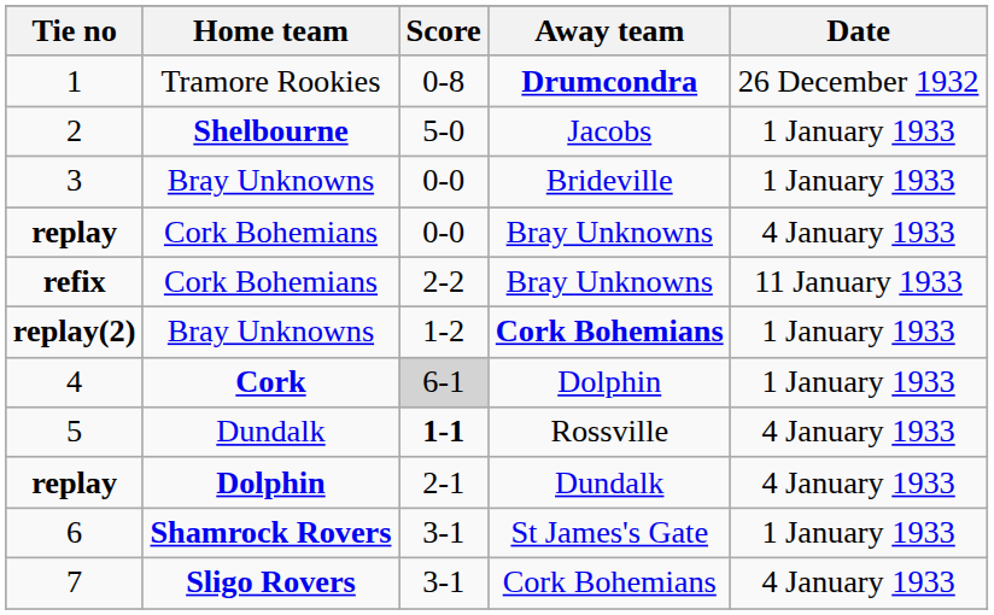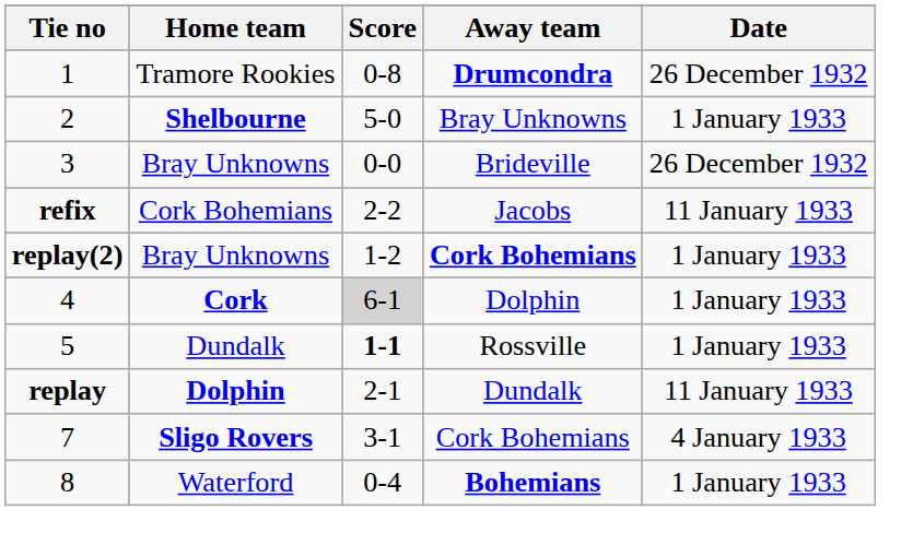2 | Away team: Jacobs -> Bray Unknowns
3 | Date: 1 January 1933 -> 26 December 1932
- row: replay | Cork Bohemians | 0-0 | Bray Unknowns | 4 January 1933
refix | Away team: Bray Unknowns -> Jacobs
5 | Date: 4 January 1933 -> 1 January 1933
replay / Dolphin | Date: 4 January 1933 -> 11 January 1933
- row: 6 | Shamrock Rovers | 3-1 | St James's Gate | 1 January 1933
+ row: 8 | Waterford | 0-4 | Bohemians | 1 January 1933
